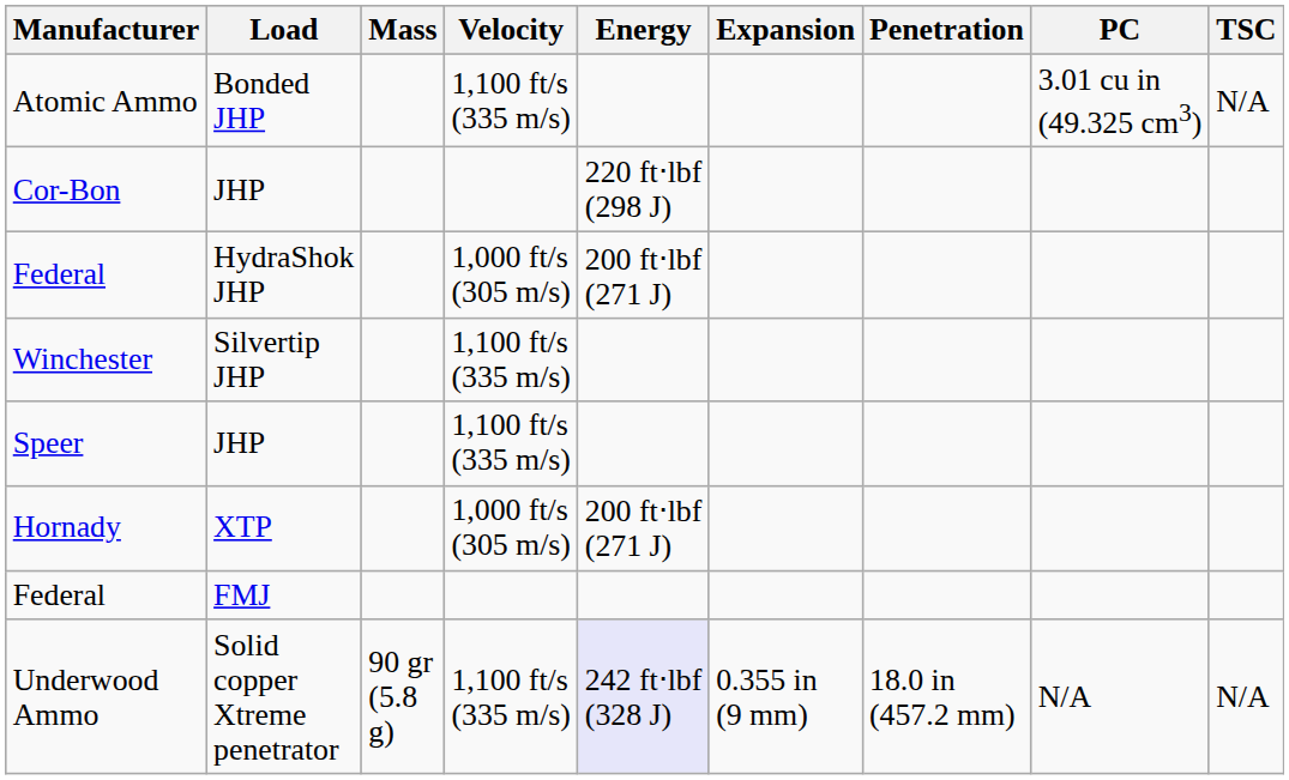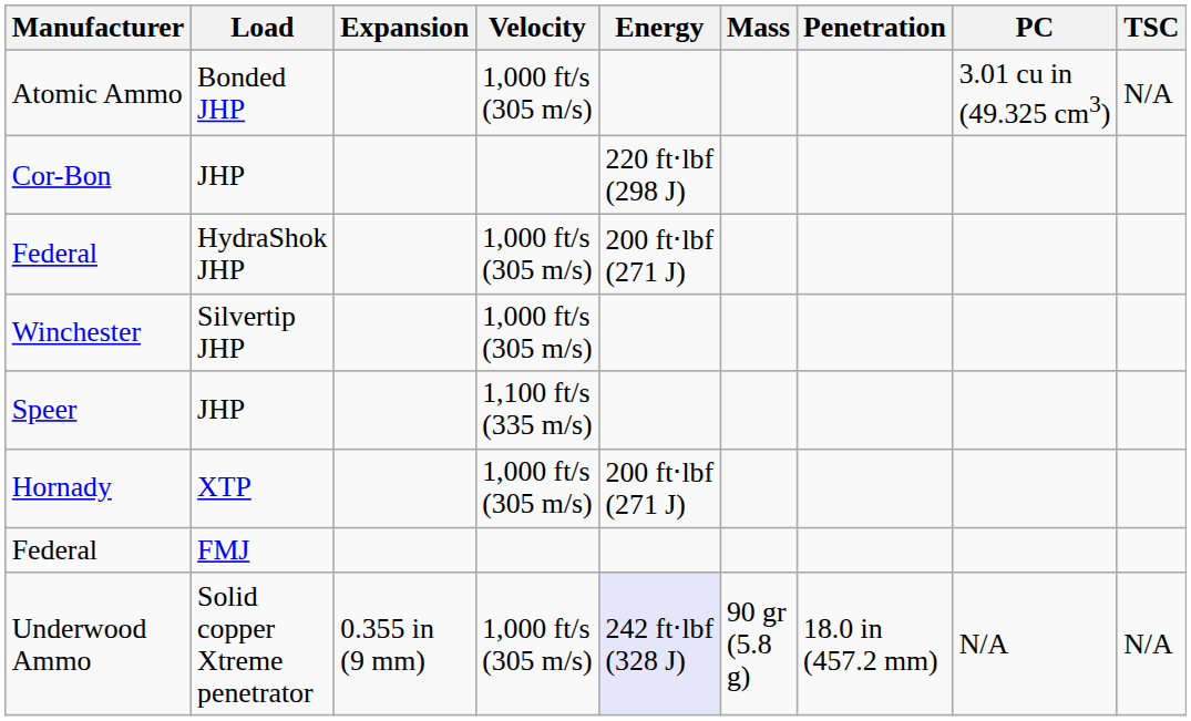columns swapped: Mass <-> Expansion
Atomic Ammo | Velocity: 1,100 ft/s (335 m/s) -> 1,000 ft/s (305 m/s)
Winchester | Velocity: 1,100 ft/s (335 m/s) -> 1,000 ft/s (305 m/s)
Underwood Ammo | Velocity: 1,100 ft/s (335 m/s) -> 1,000 ft/s (305 m/s)
